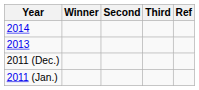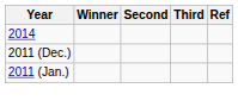- row: 2013
